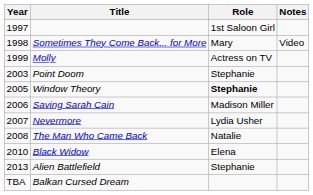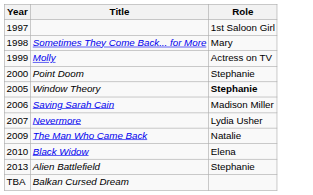- column: Notes | Video
Point Doom | Year: 2003 -> 2000
The Man Who Came Back | Year: 2008 -> 2009
